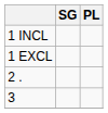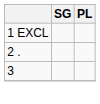- row: 1 INCL
